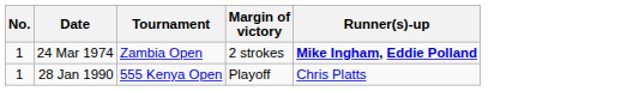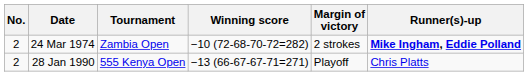+ column: Winning score | −10 (72-68-70-72=282) | −13 (66-67-67-71=271)
24 Mar 1974 | No.: 1 -> 2
28 Jan 1990 | No.: 1 -> 2
